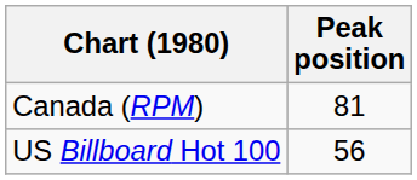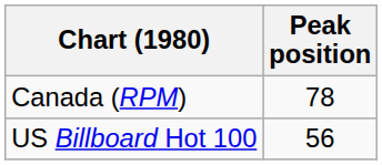Canada (RPM) | Peak position: 81 -> 78
